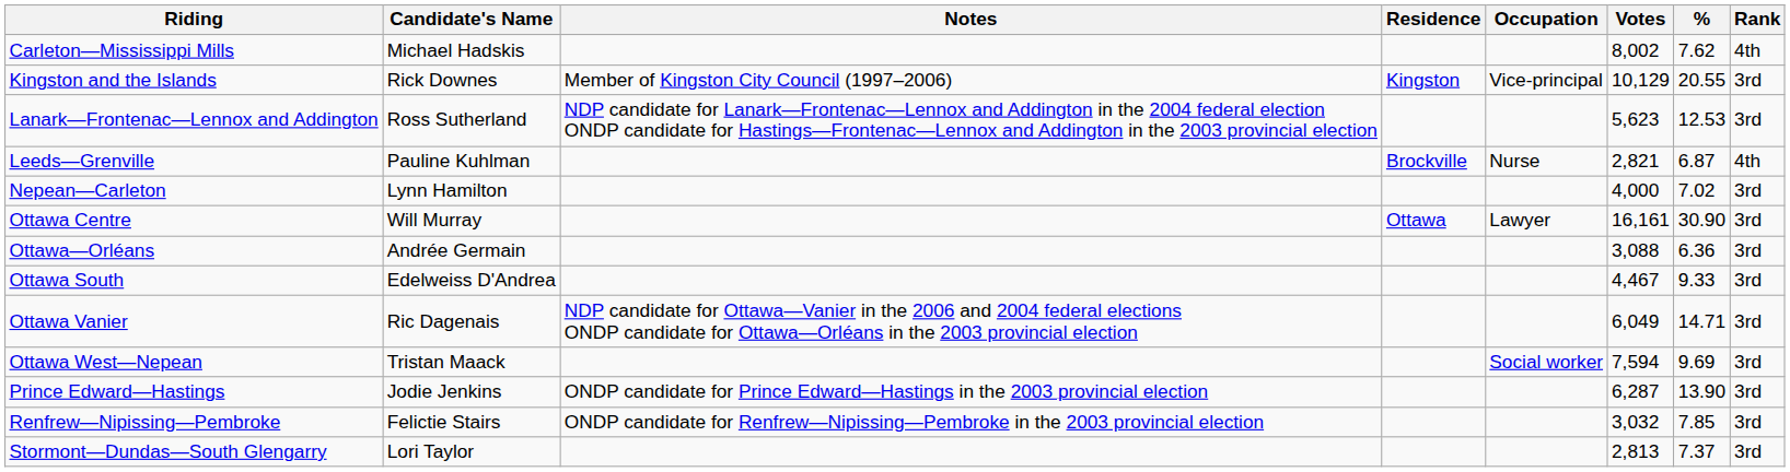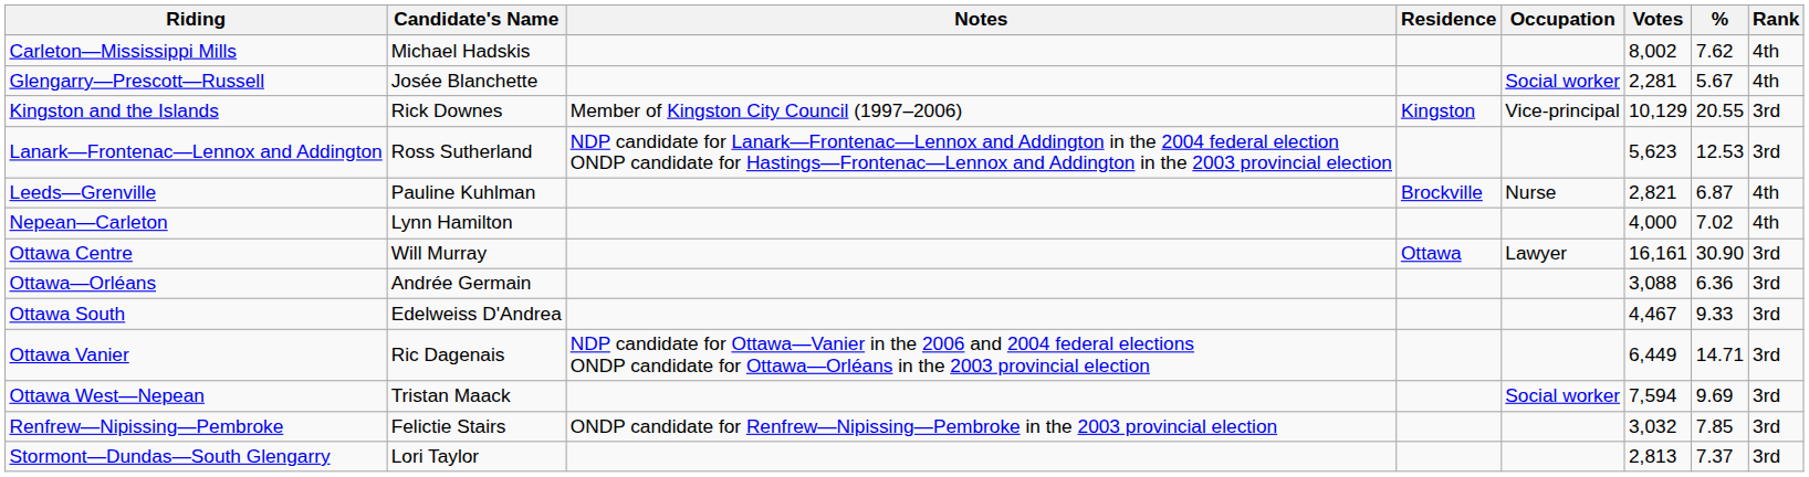+ row: Glengarry—Prescott—Russell | Josée Blanchette | Social worker | 2,281 | 5.67 | 4th
Nepean—Carleton | Rank: 3rd -> 4th
Ottawa Vanier | Votes: 6,049 -> 6,449
- row: Prince Edward—Hastings | Jodie Jenkins | ONDP candidate for Prince Edward—Hastings in the 2003 provincial election | 6,287 | 13.90 | 3rd
